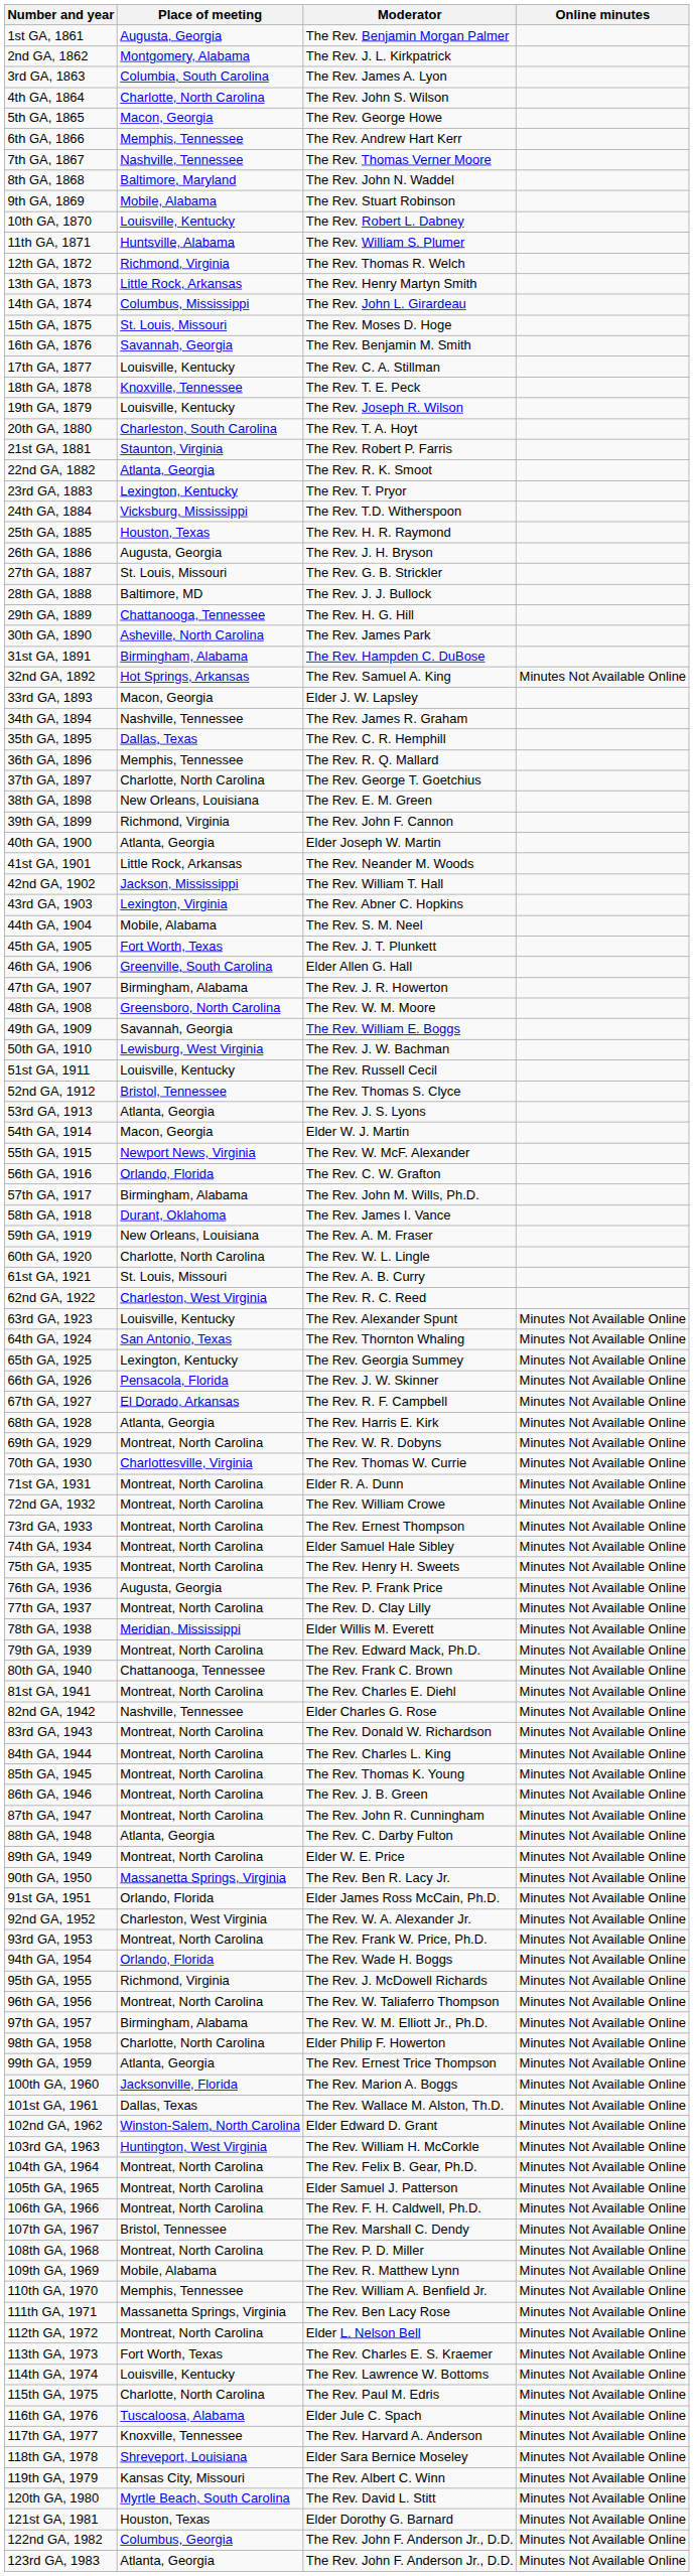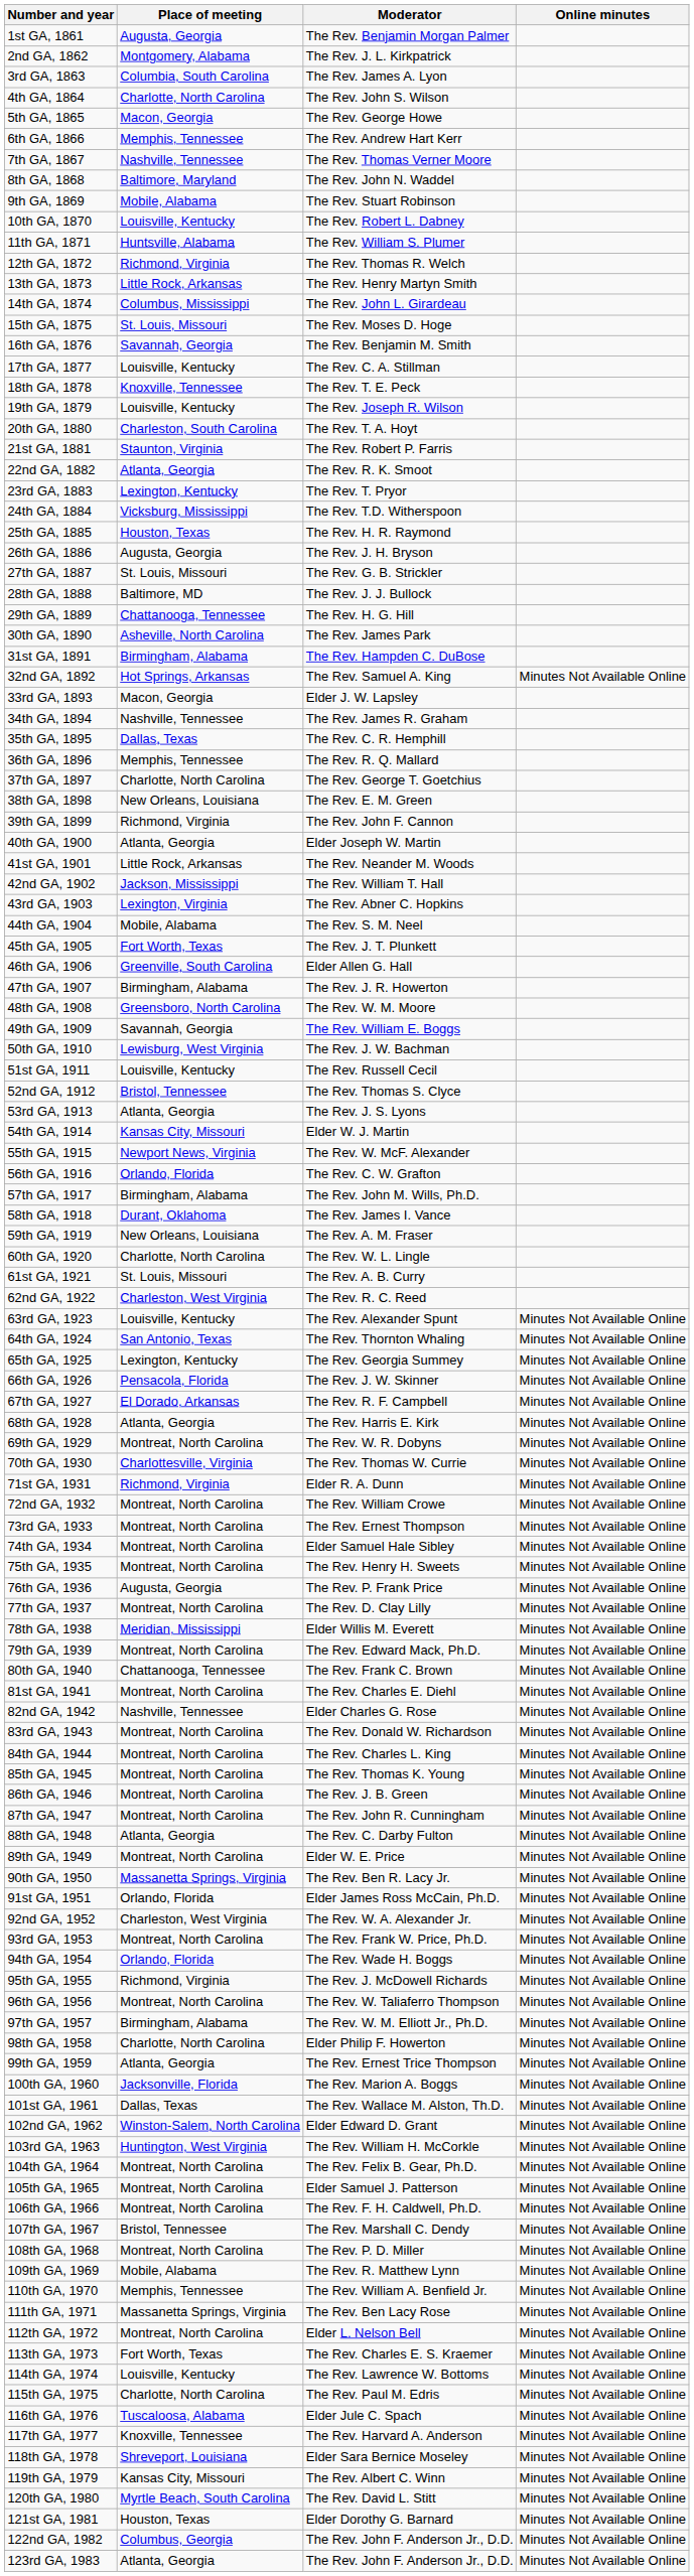54th GA, 1914 | Place of meeting: Macon, Georgia -> Kansas City, Missouri
71st GA, 1931 | Place of meeting: Montreat, North Carolina -> Richmond, Virginia
